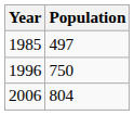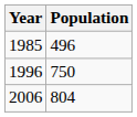1985 | Population: 497 -> 496
